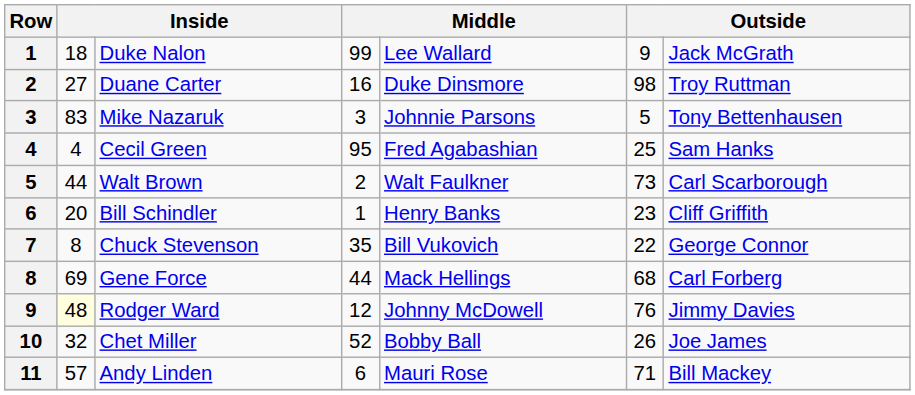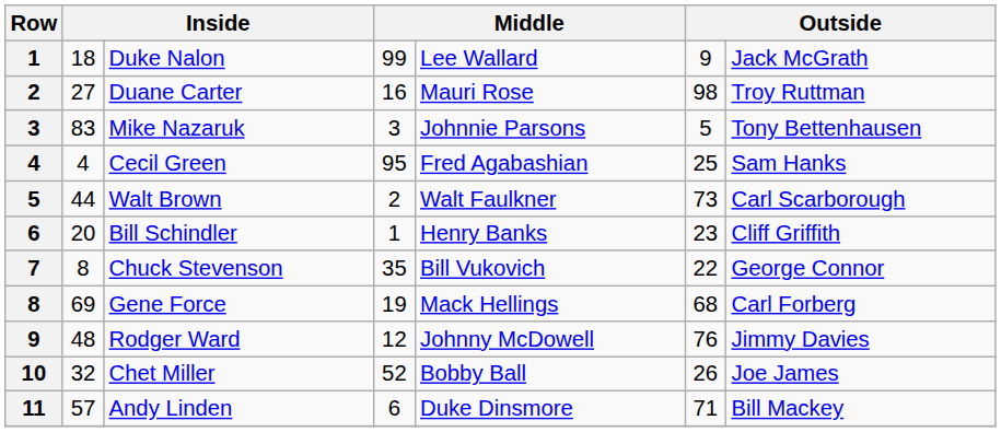Duane Carter | column 5: Duke Dinsmore -> Mauri Rose
Gene Force | column 4: 44 -> 19
Rodger Ward | column 2: lightyellow background -> no background
Andy Linden | column 5: Mauri Rose -> Duke Dinsmore
